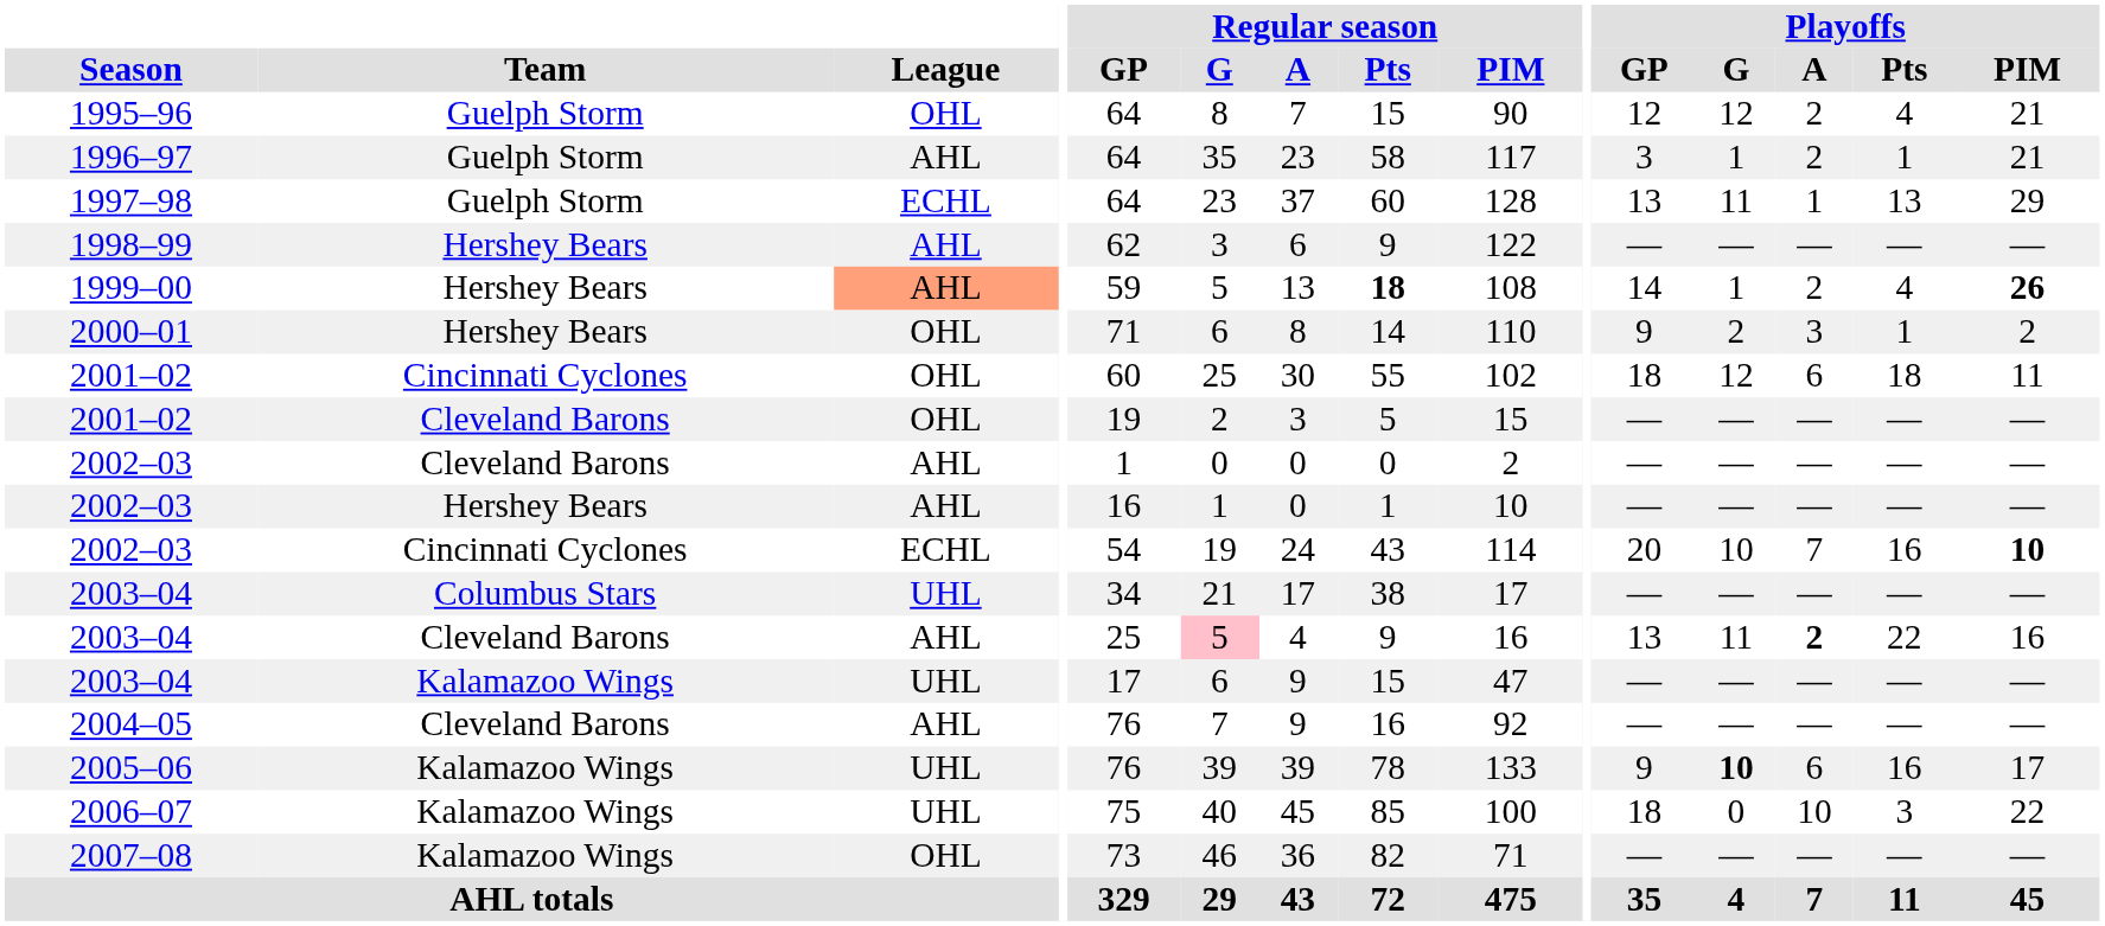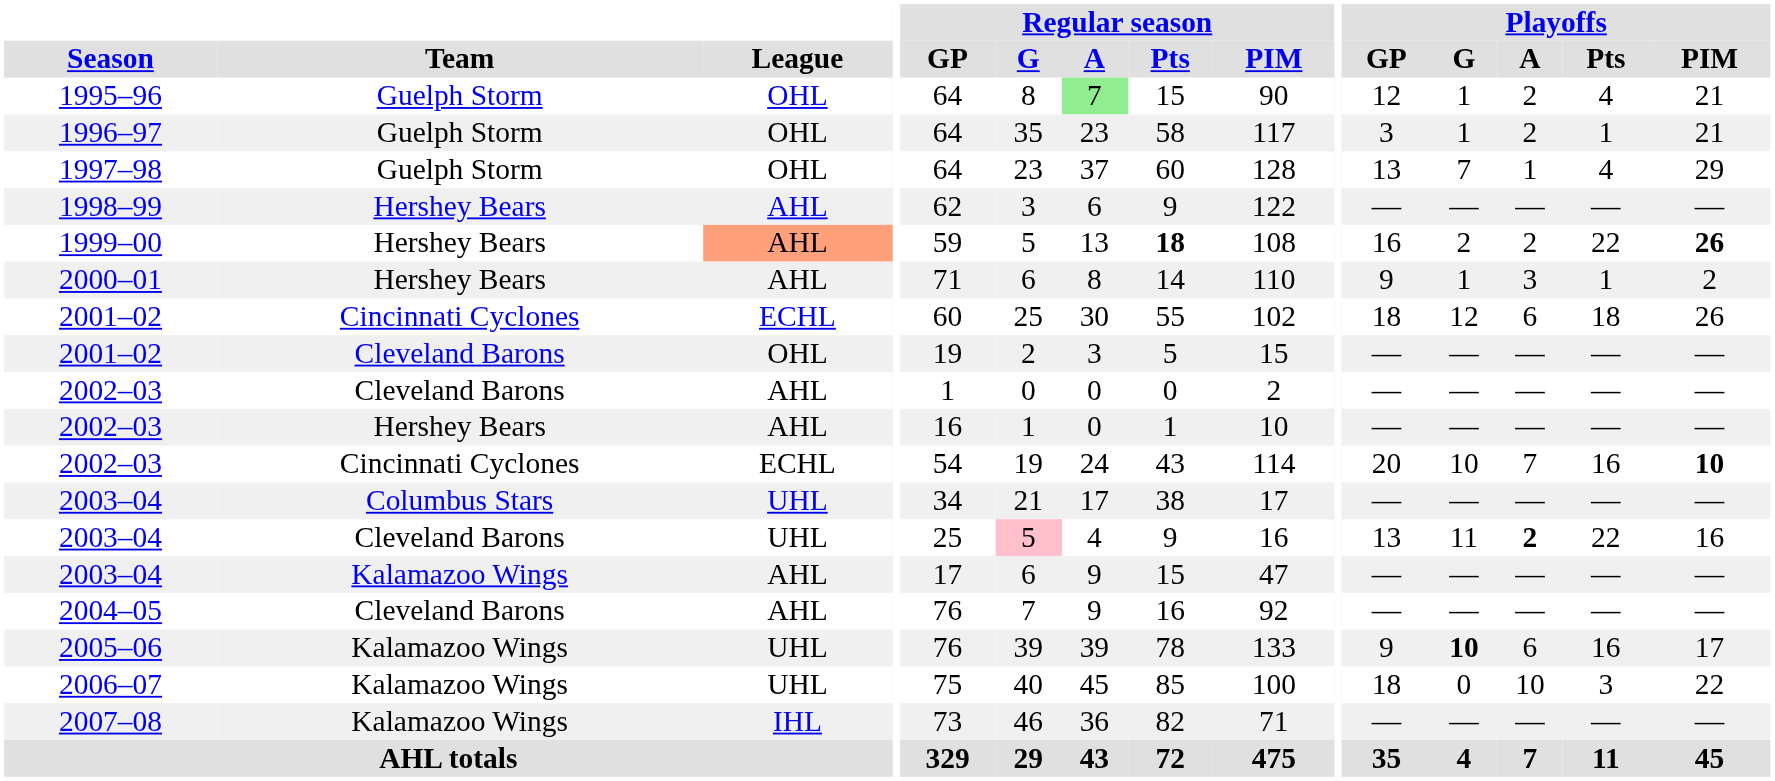1995–96 | Regular season / A: no background -> lightgreen background
1995–96 | Playoffs / G: 12 -> 1
1996–97 | League: AHL -> OHL
1997–98 | League: ECHL -> OHL
1997–98 | Playoffs / G: 11 -> 7
1997–98 | Playoffs / Pts: 13 -> 4
1999–00 | Playoffs / GP: 14 -> 16
1999–00 | Playoffs / G: 1 -> 2
1999–00 | Playoffs / Pts: 4 -> 22
2000–01 | League: OHL -> AHL
2000–01 | Playoffs / G: 2 -> 1
2001–02 / Cincinnati Cyclones | League: OHL -> ECHL
2001–02 / Cincinnati Cyclones | Playoffs / PIM: 11 -> 26
2003–04 / Cleveland Barons | League: AHL -> UHL
2003–04 / Kalamazoo Wings | League: UHL -> AHL
2007–08 | League: OHL -> IHL
